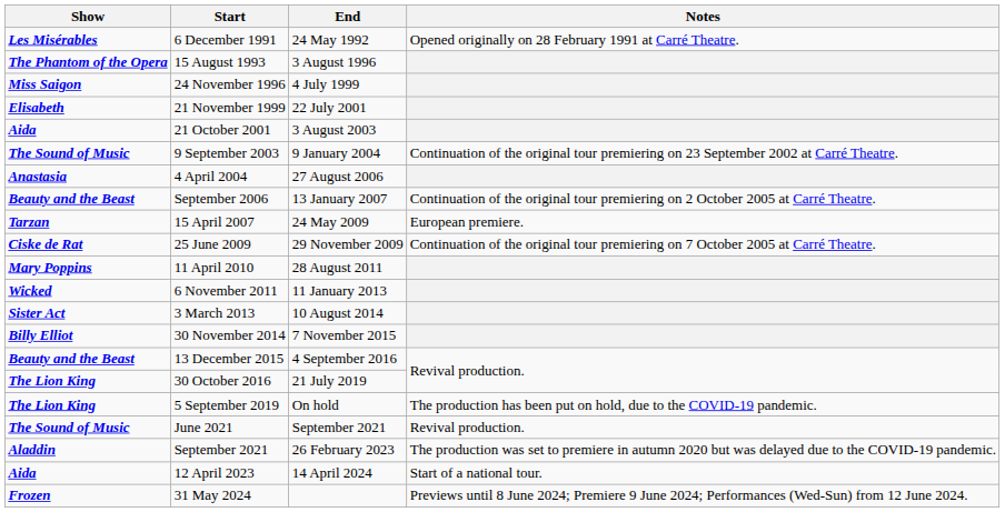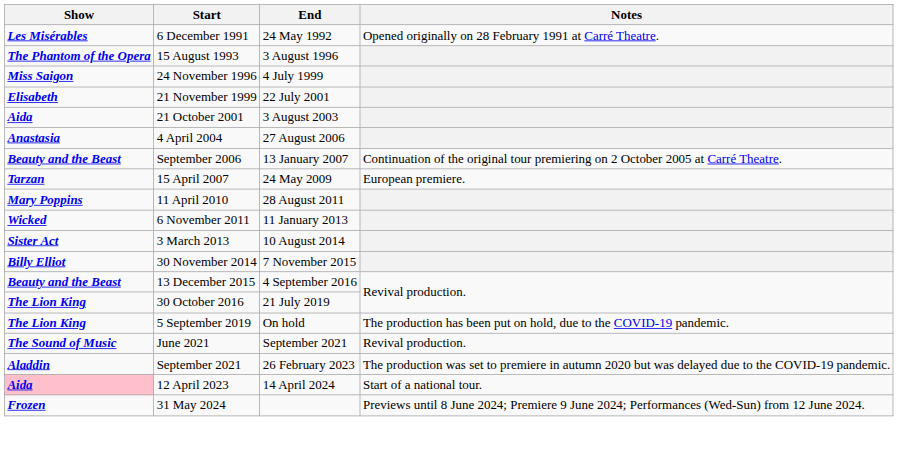- row: The Sound of Music | 9 September 2003 | 9 January 2004 | Continuation of the original tour premiering on 23 September 2002 at Carré Theatre.
- row: Ciske de Rat | 25 June 2009 | 29 November 2009 | Continuation of the original tour premiering on 7 October 2005 at Carré Theatre.
12 April 2023 | Show: no background -> pink background
